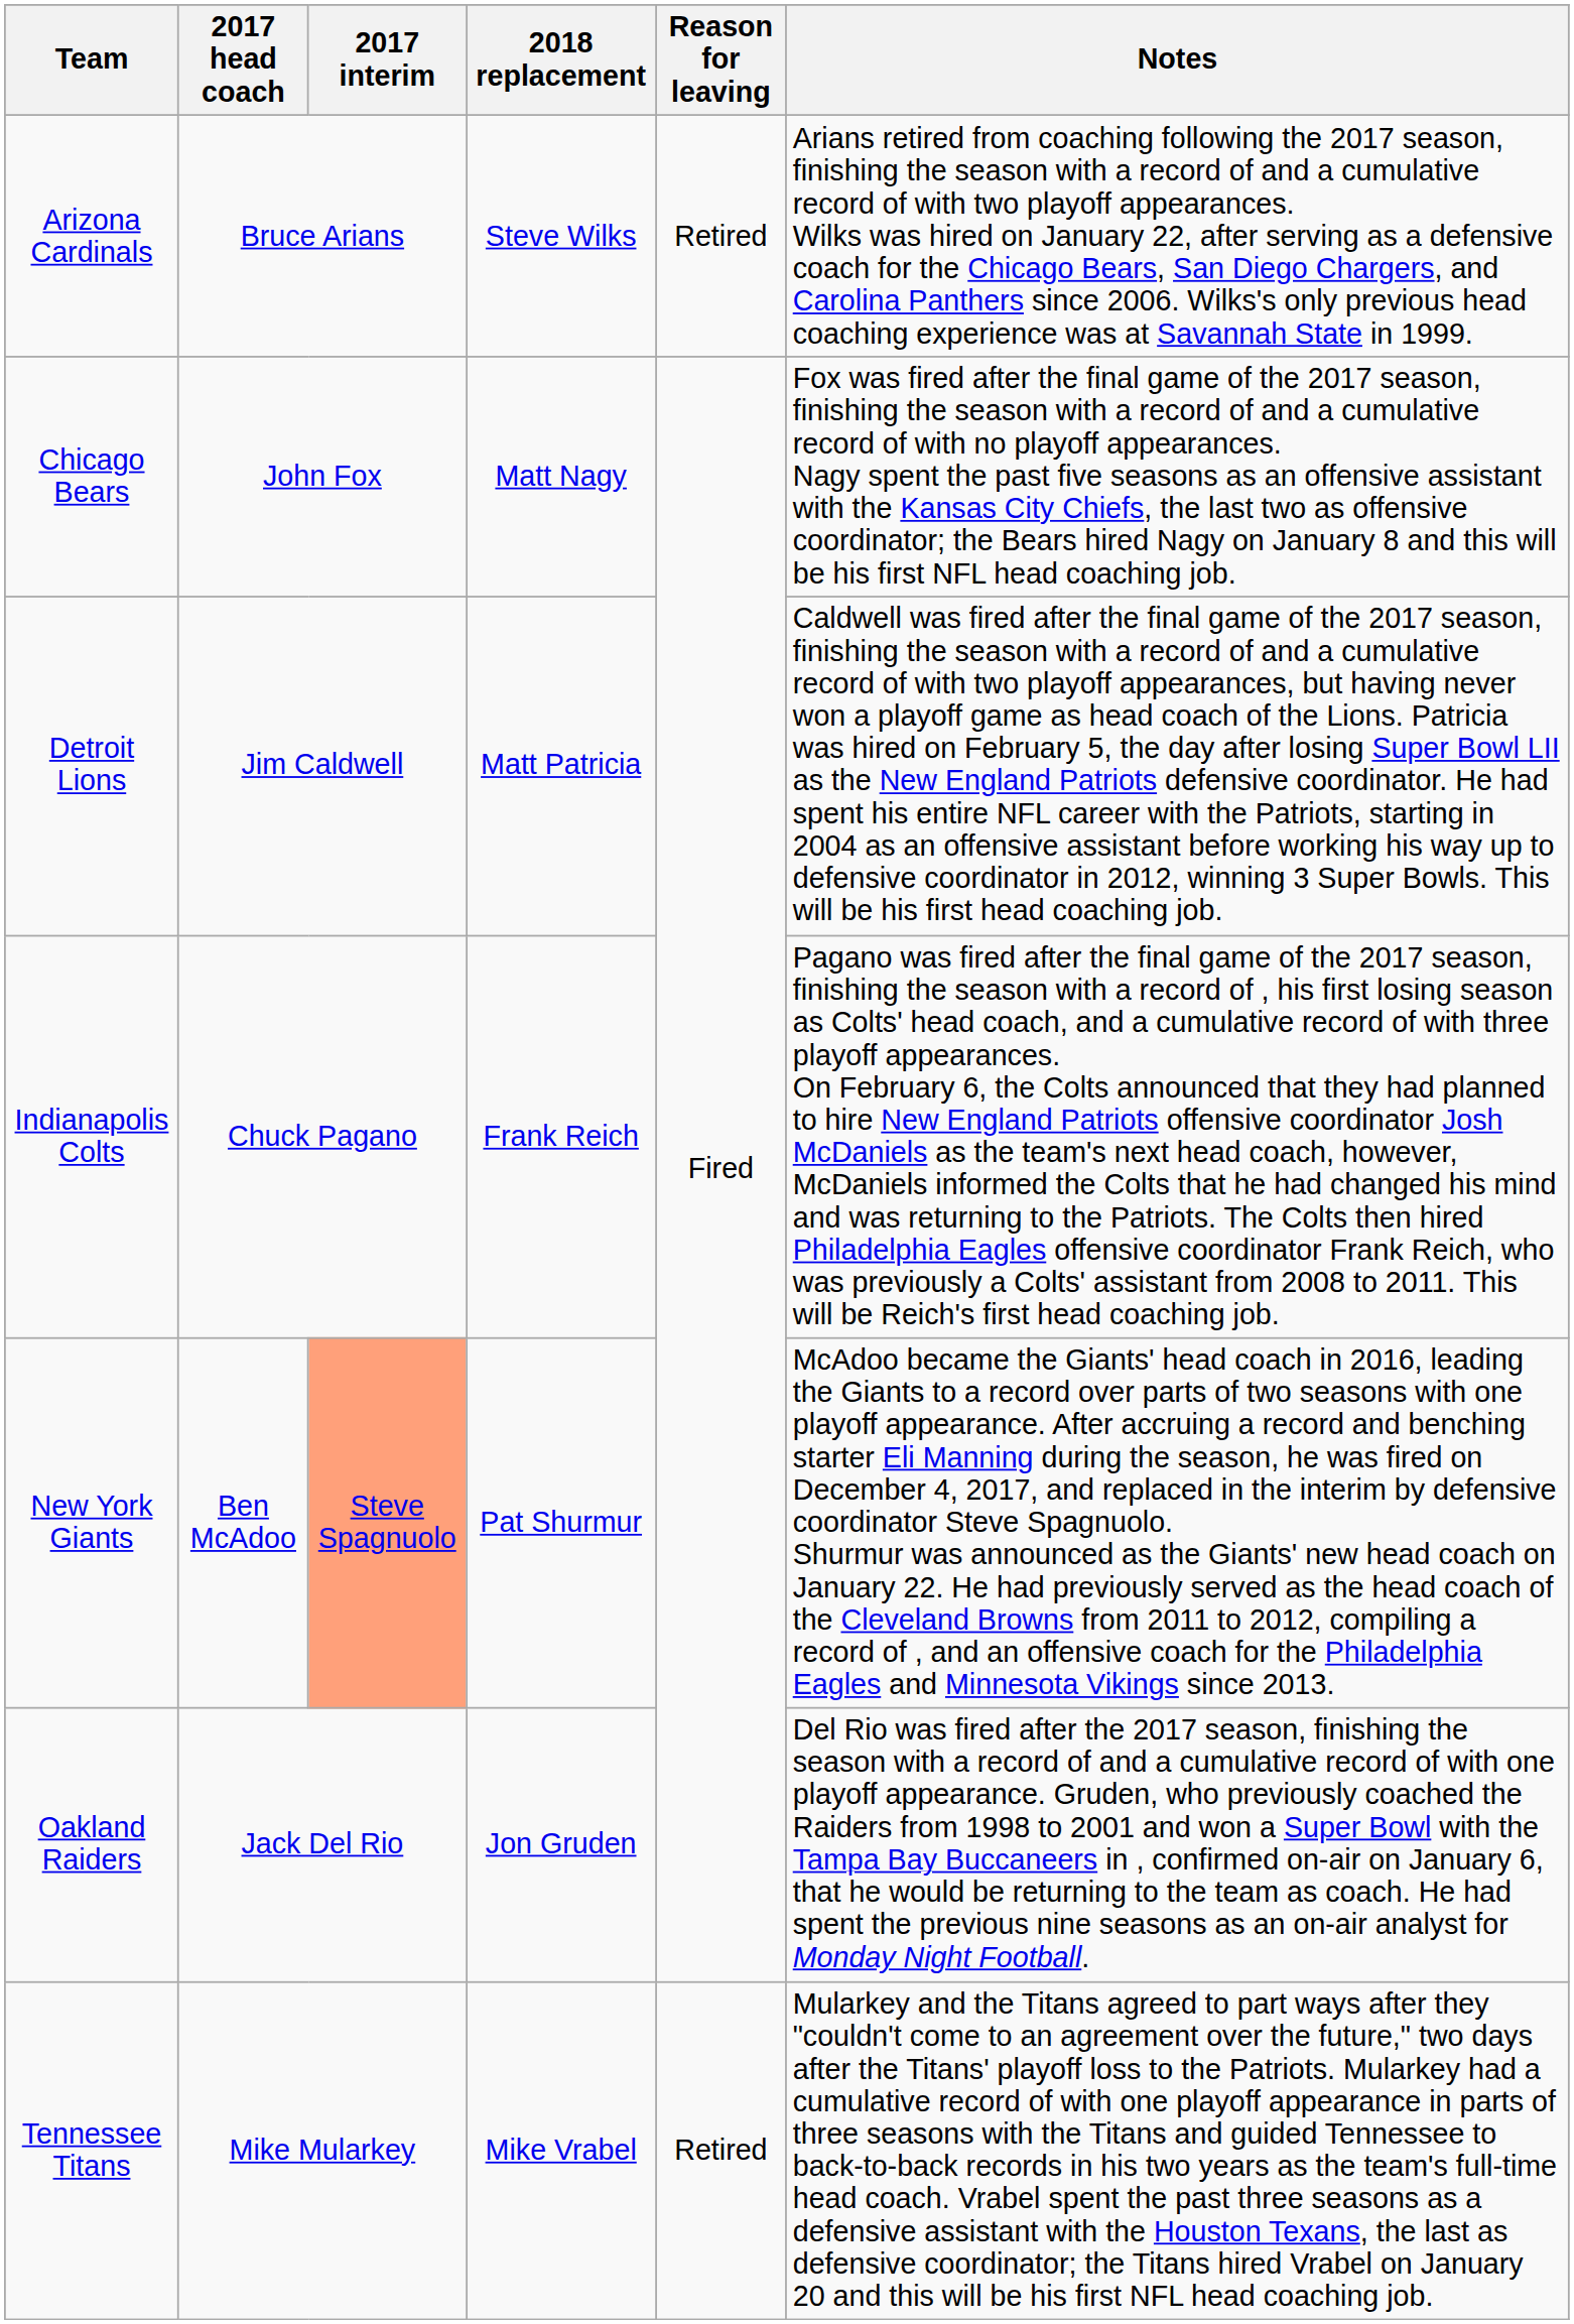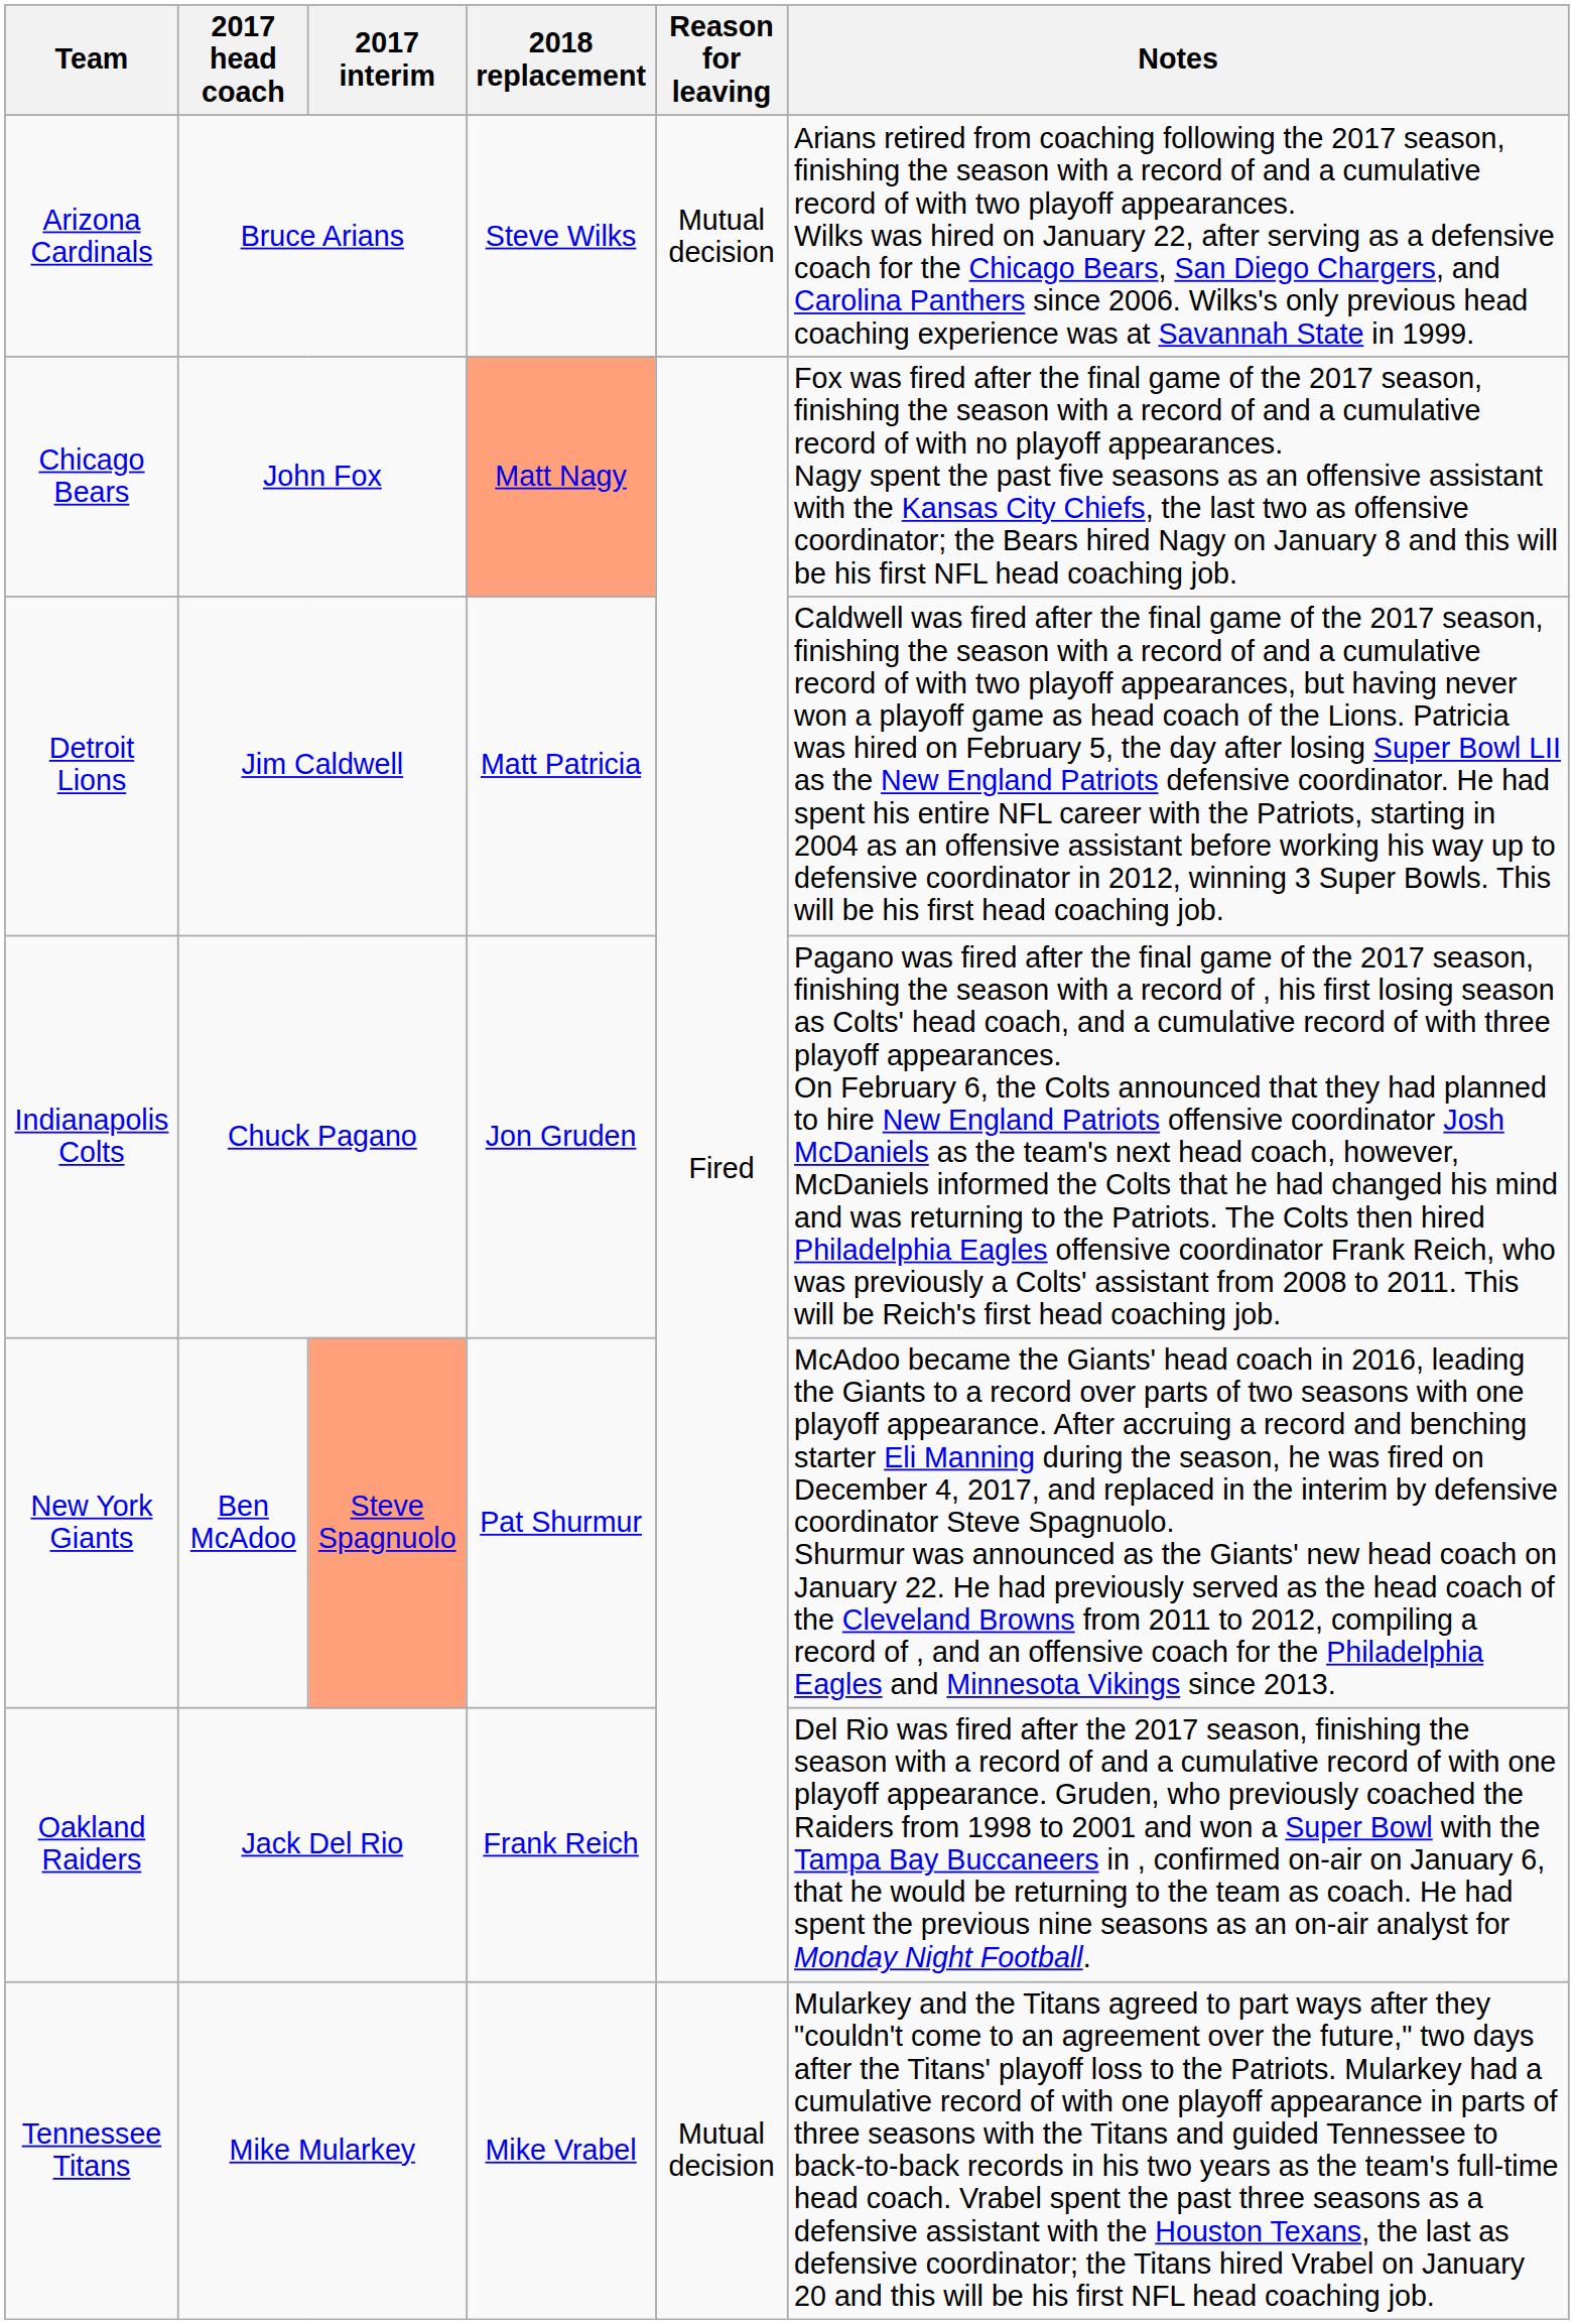Arizona Cardinals | Reason for leaving: Retired -> Mutual decision
Chicago Bears | 2018 replacement: no background -> lightsalmon background
Indianapolis Colts | 2018 replacement: Frank Reich -> Jon Gruden
Oakland Raiders | 2018 replacement: Jon Gruden -> Frank Reich
Tennessee Titans | Reason for leaving: Retired -> Mutual decision
